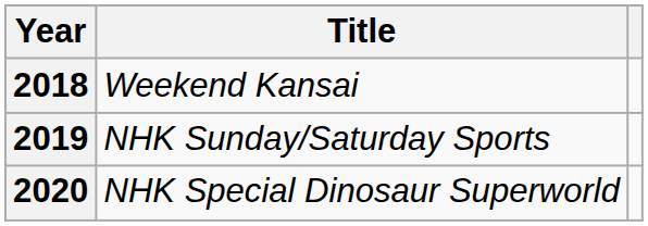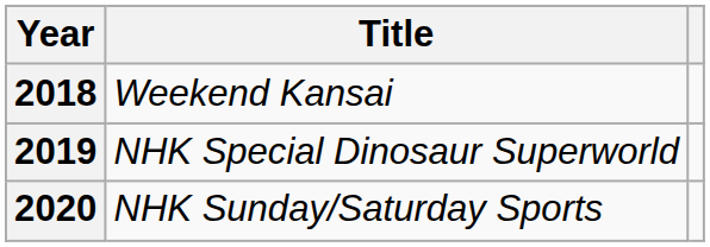2019 | Title: NHK Sunday/Saturday Sports -> NHK Special Dinosaur Superworld
2020 | Title: NHK Special Dinosaur Superworld -> NHK Sunday/Saturday Sports
